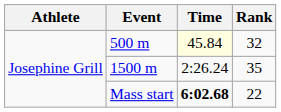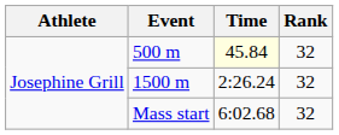1500 m | Rank: 35 -> 32
Mass start | Time: bold -> normal
Mass start | Rank: 22 -> 32
